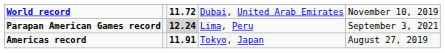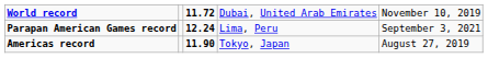Parapan American Games record | column 3: lightgrey background -> no background
Americas record | column 3: 11.91 -> 11.90
